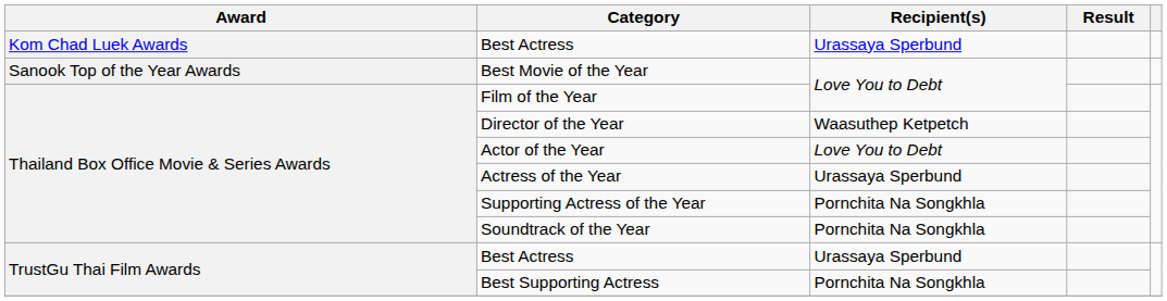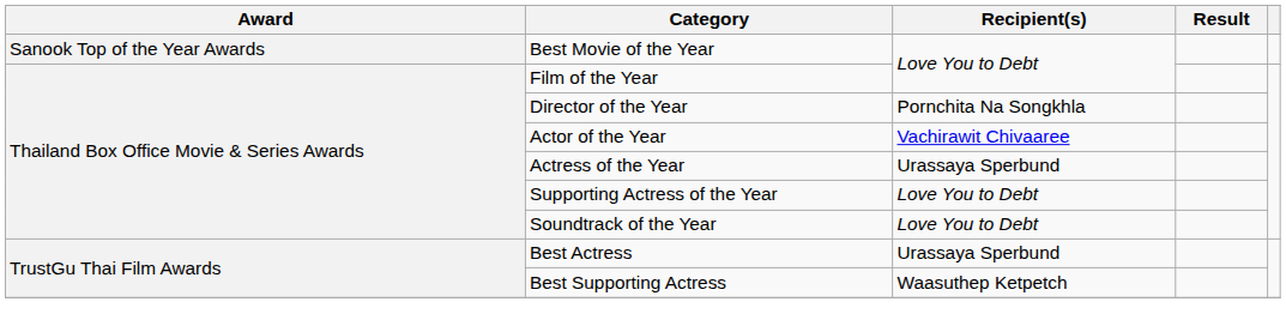- row: Kom Chad Luek Awards | Best Actress | Urassaya Sperbund
Director of the Year | Recipient(s): Waasuthep Ketpetch -> Pornchita Na Songkhla
Actor of the Year | Recipient(s): Love You to Debt -> Vachirawit Chivaaree
Supporting Actress of the Year | Recipient(s): Pornchita Na Songkhla -> Love You to Debt
Soundtrack of the Year | Recipient(s): Pornchita Na Songkhla -> Love You to Debt
Best Supporting Actress | Recipient(s): Pornchita Na Songkhla -> Waasuthep Ketpetch
